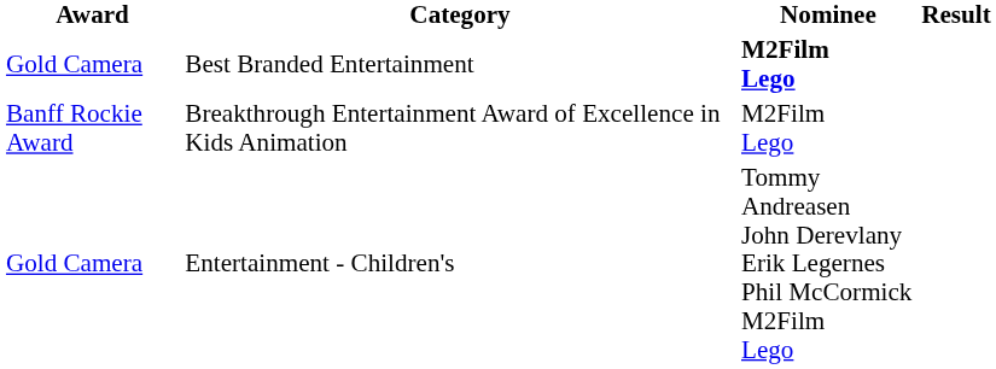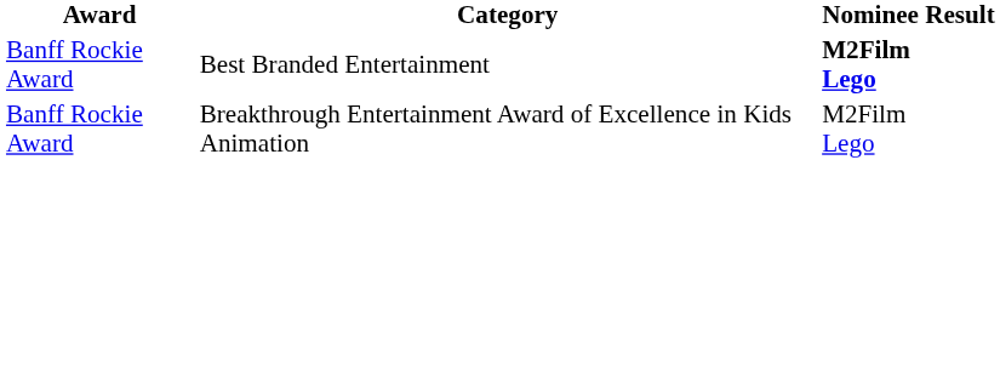Best Branded Entertainment | Award: Gold Camera -> Banff Rockie Award
- row: Gold Camera | Entertainment - Children's | Tommy Andreasen John Derevlany Erik Legernes Phil McCormick M2Film Lego
